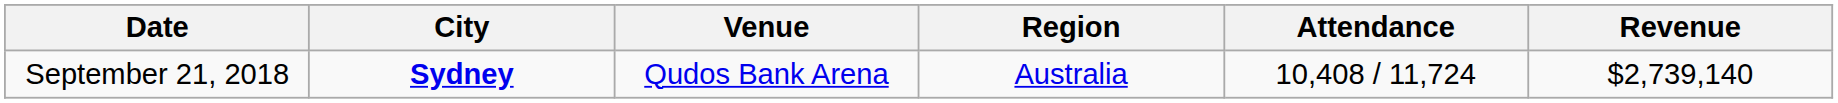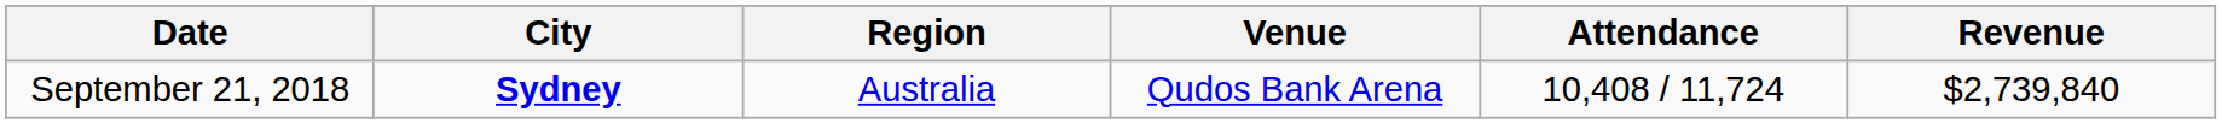columns swapped: Region <-> Venue
September 21, 2018 | Revenue: $2,739,140 -> $2,739,840
